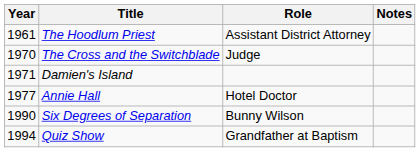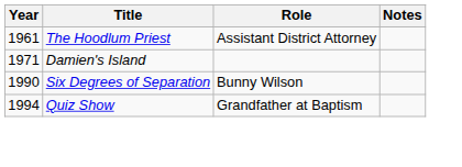- row: 1970 | The Cross and the Switchblade | Judge
- row: 1977 | Annie Hall | Hotel Doctor
